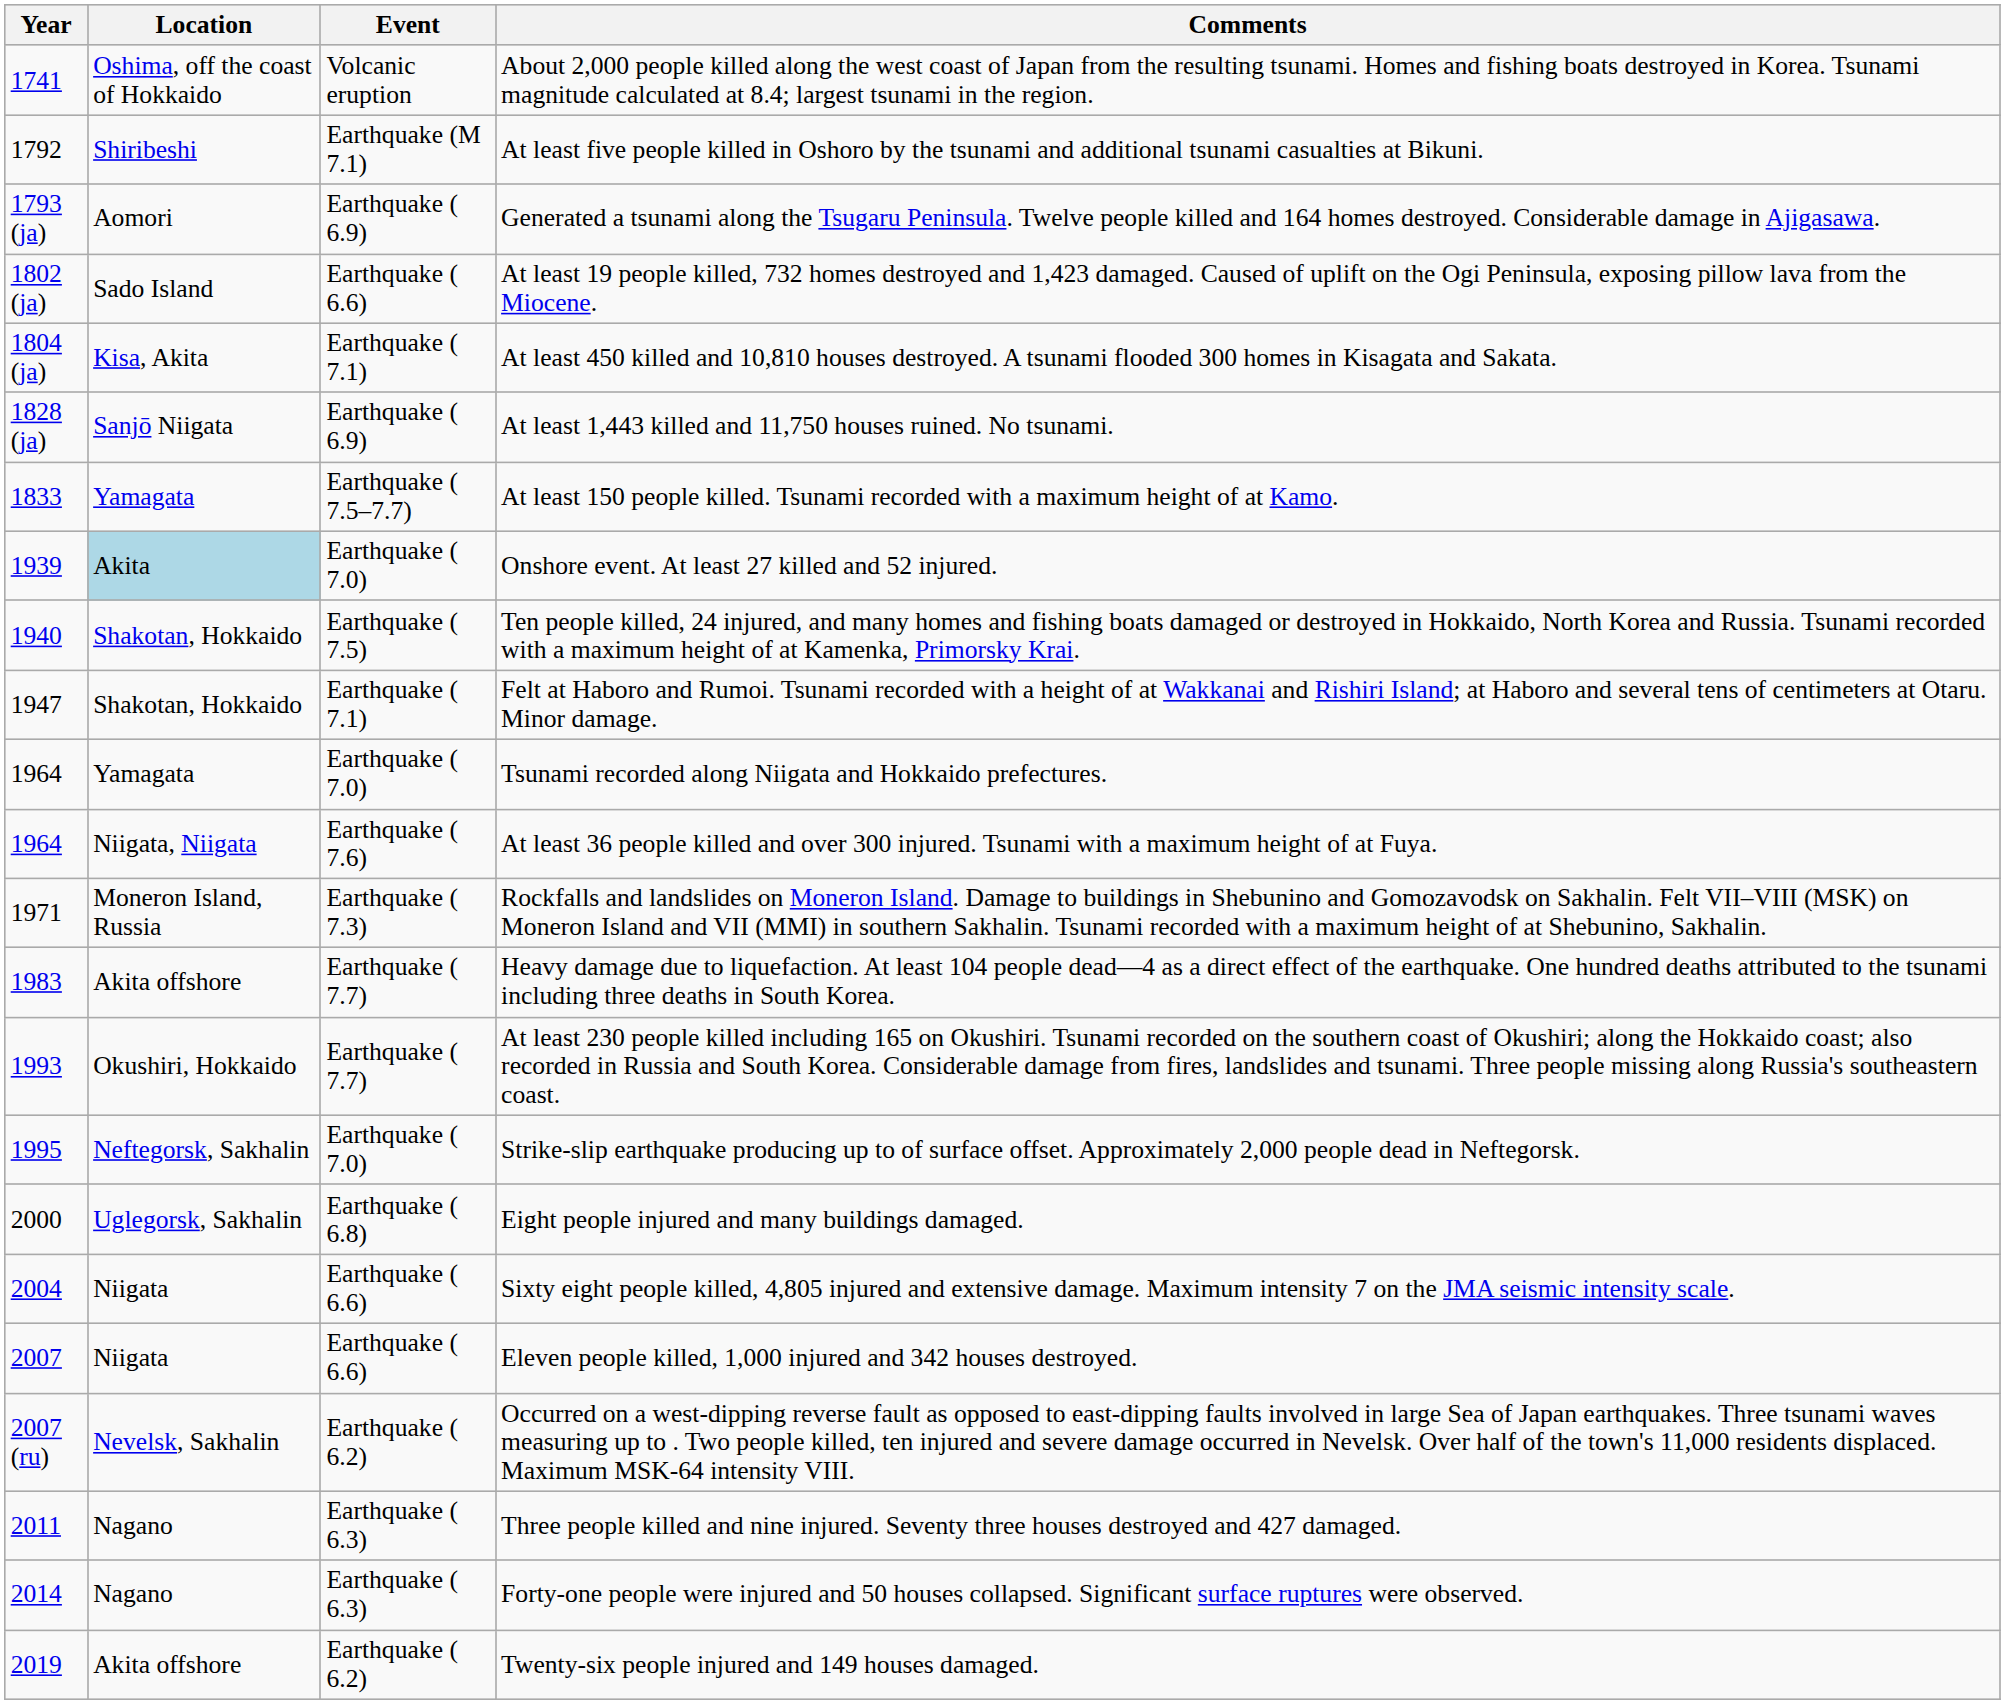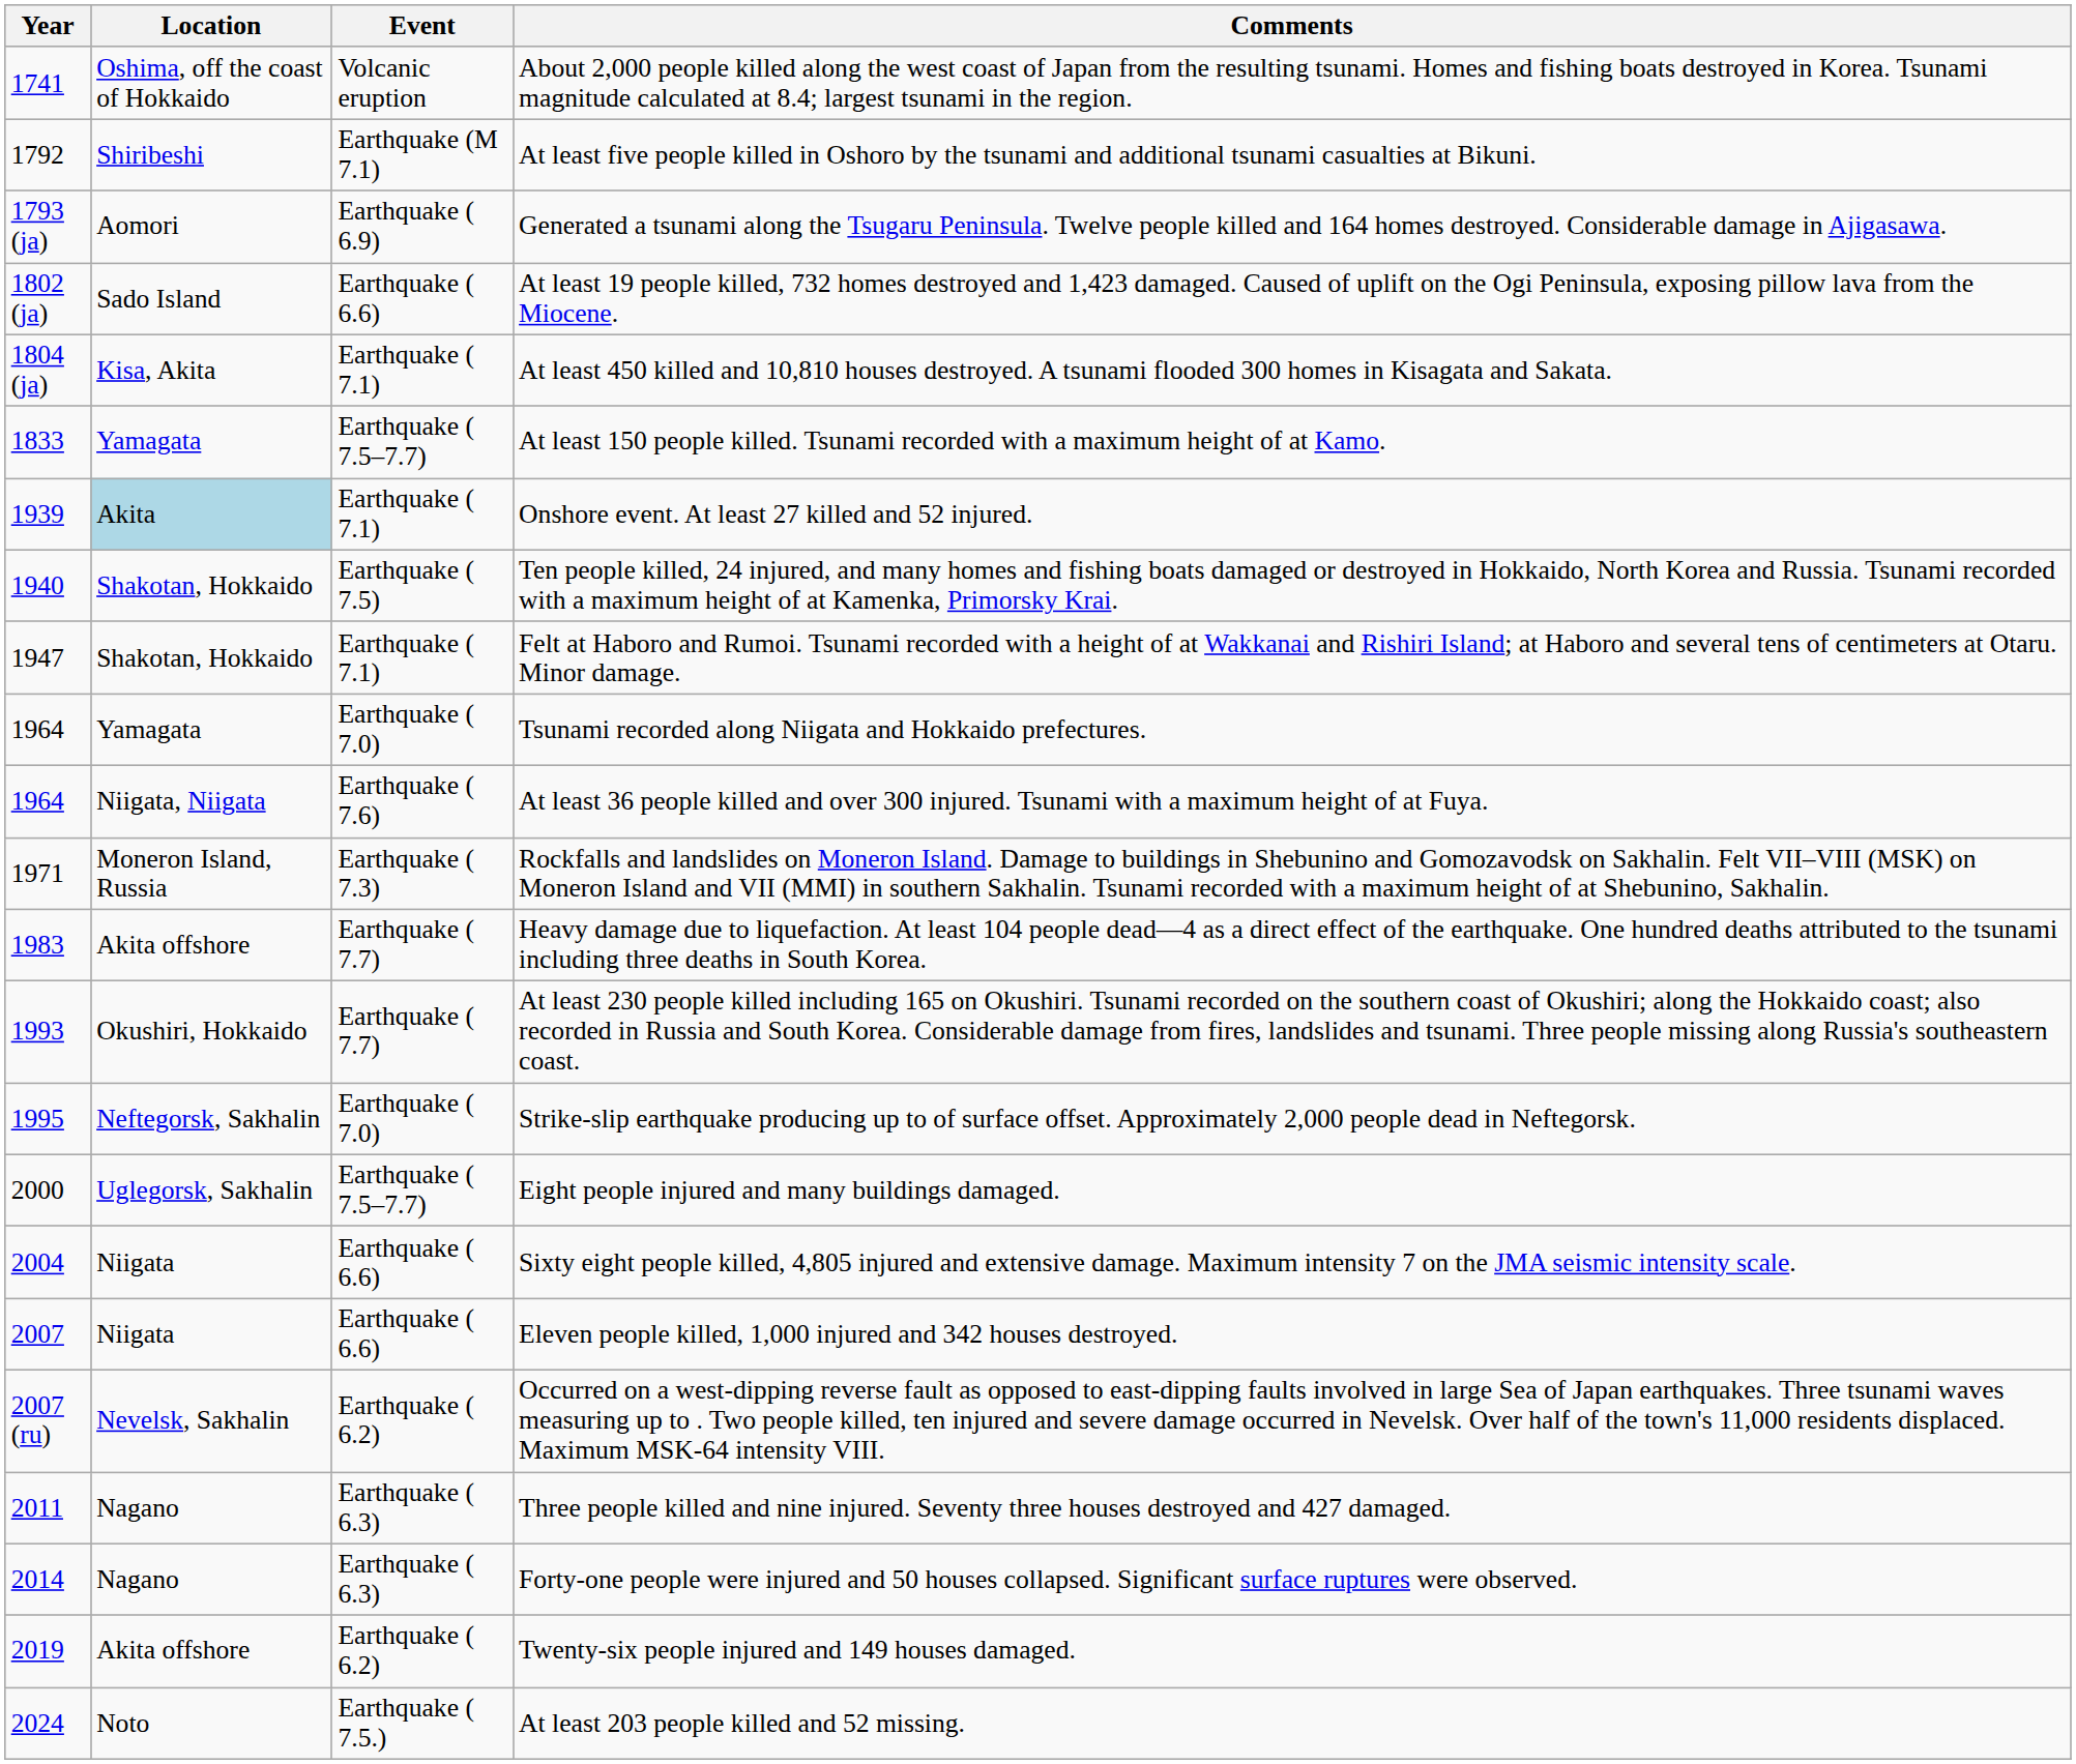- row: 1828 (ja) | Sanjō Niigata | Earthquake ( 6.9) | At least 1,443 killed and 11,750 houses ruined. No tsunami.
Onshore event. At least 27 killed and 52 injured. | Event: Earthquake ( 7.0) -> Earthquake ( 7.1)
Eight people injured and many buildings damaged. | Event: Earthquake ( 6.8) -> Earthquake ( 7.5–7.7)
+ row: 2024 | Noto | Earthquake ( 7.5.) | At least 203 people killed and 52 missing.
